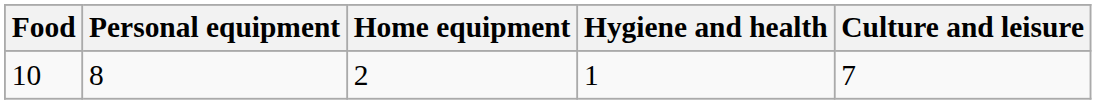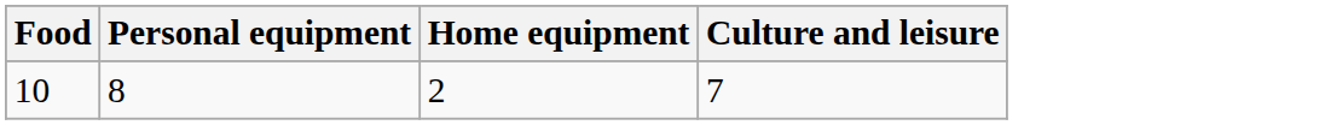- column: Hygiene and health | 1
